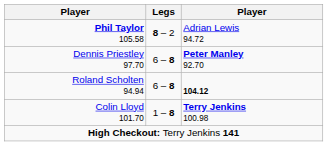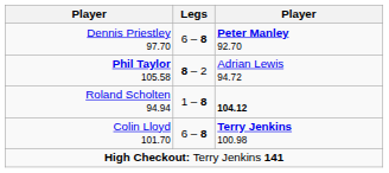rows swapped: Dennis Priestley 97.70 <-> Phil Taylor 105.58
Roland Scholten 94.94 | Legs: 6 – 8 -> 1 – 8
Colin Lloyd 101.70 | Legs: 1 – 8 -> 6 – 8
